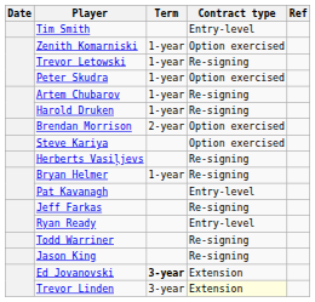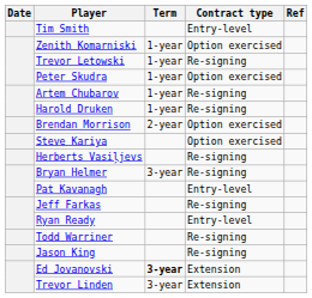Bryan Helmer | Term: 1-year -> 3-year
Trevor Linden | Contract type: lightyellow background -> no background
